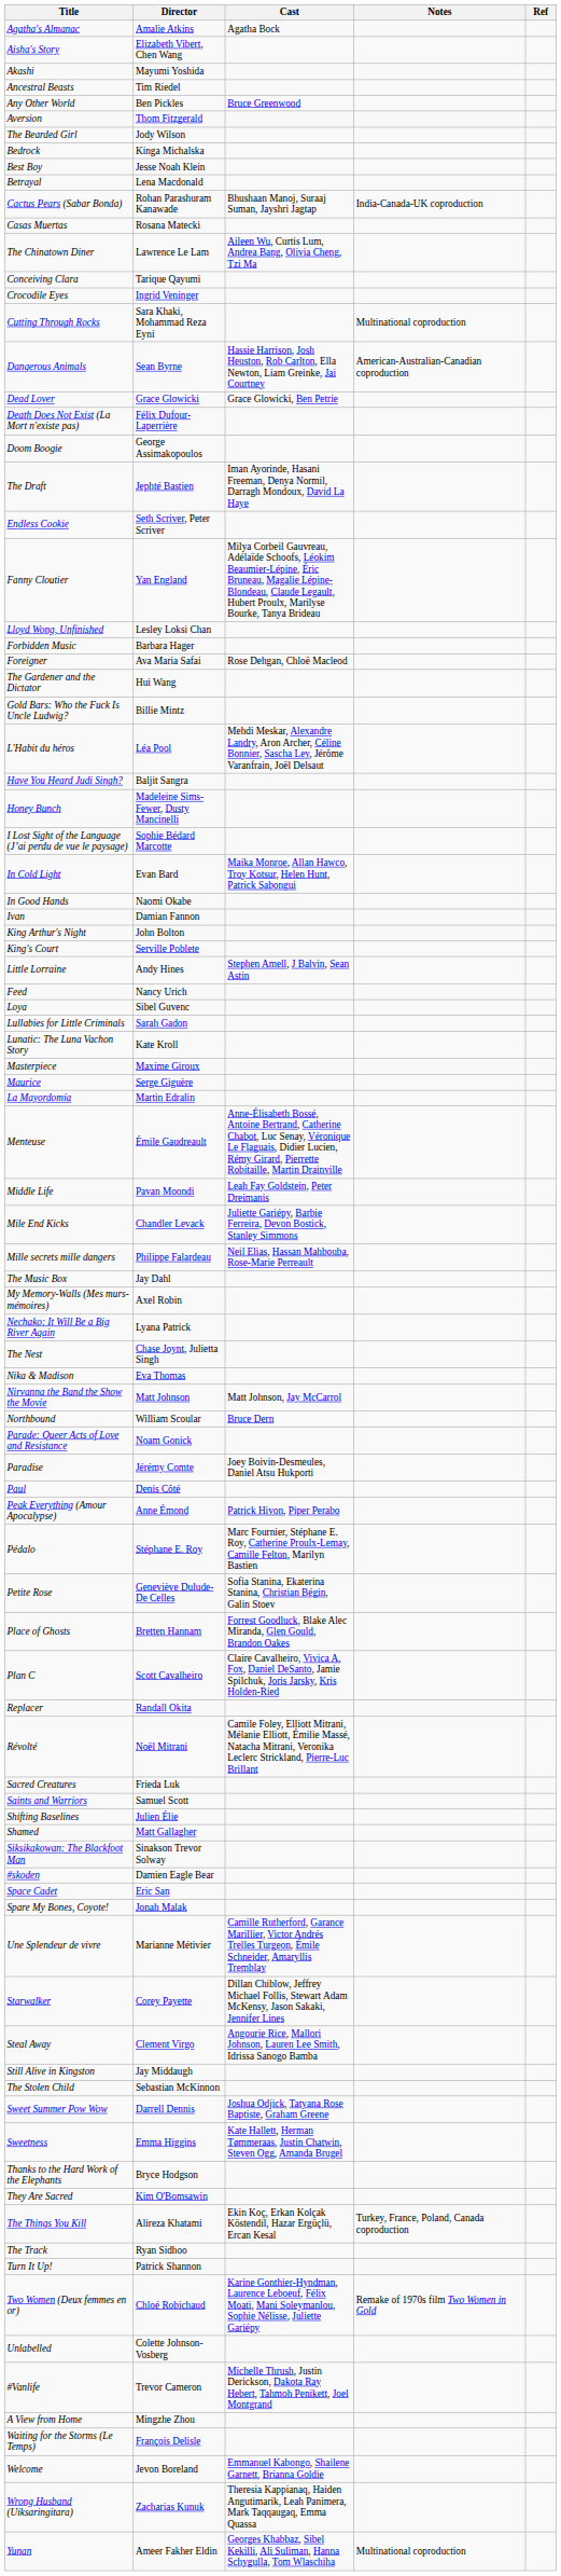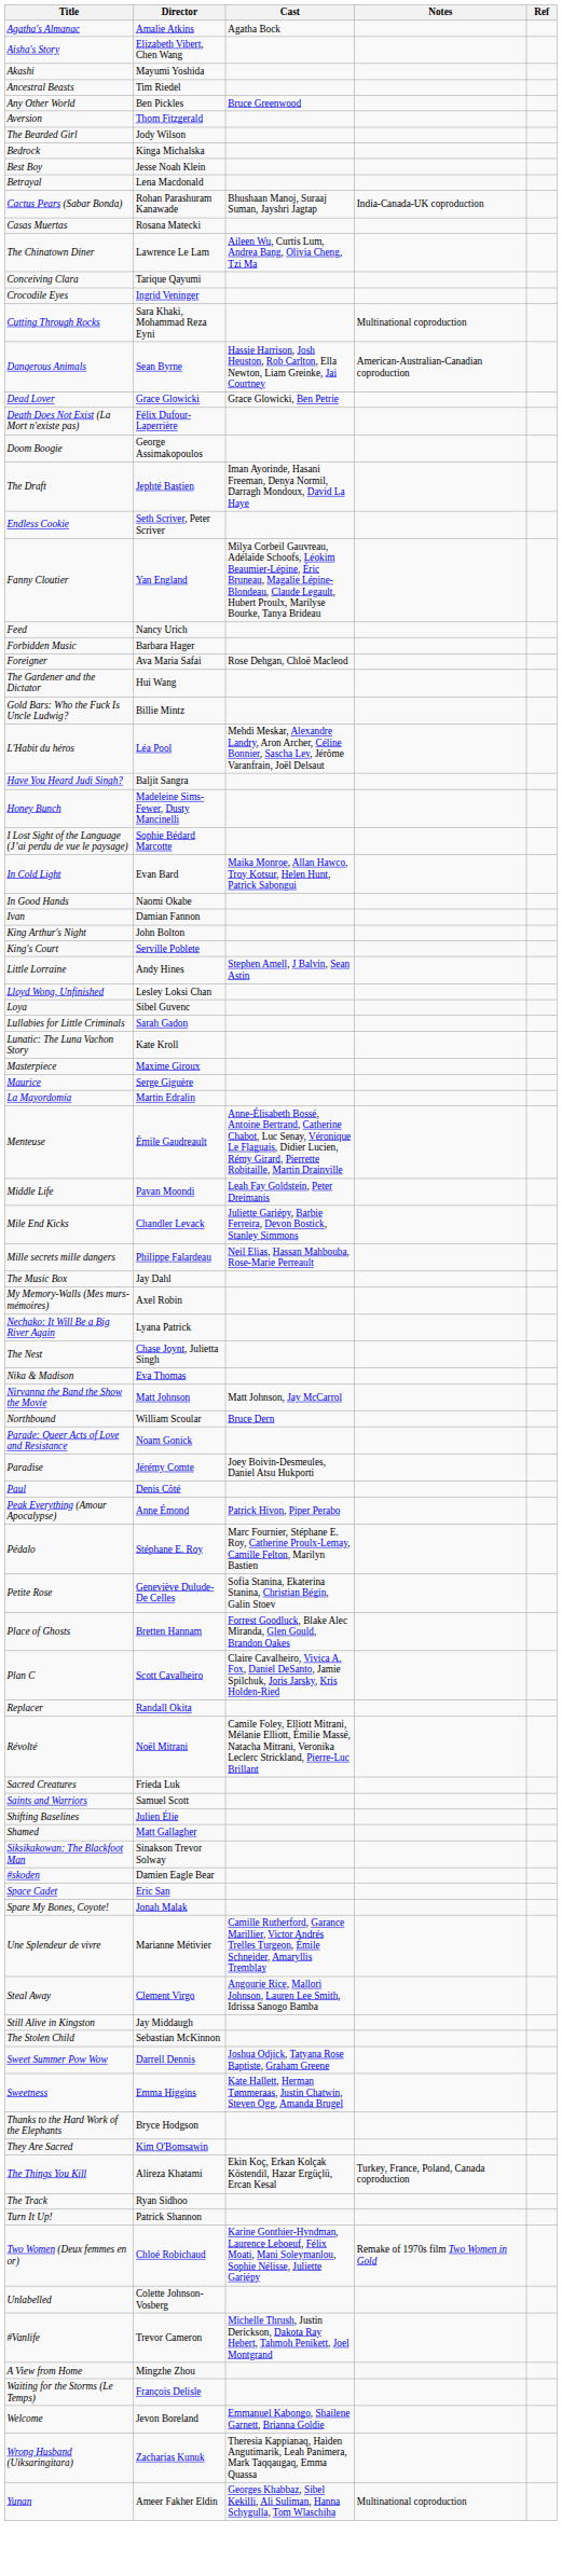rows swapped: Feed <-> Lloyd Wong, Unfinished
- row: Starwalker | Corey Payette | Dillan Chiblow, Jeffrey Michael Follis, Stewart Adam McKensy, Jason Sakaki, Jennifer Lines
